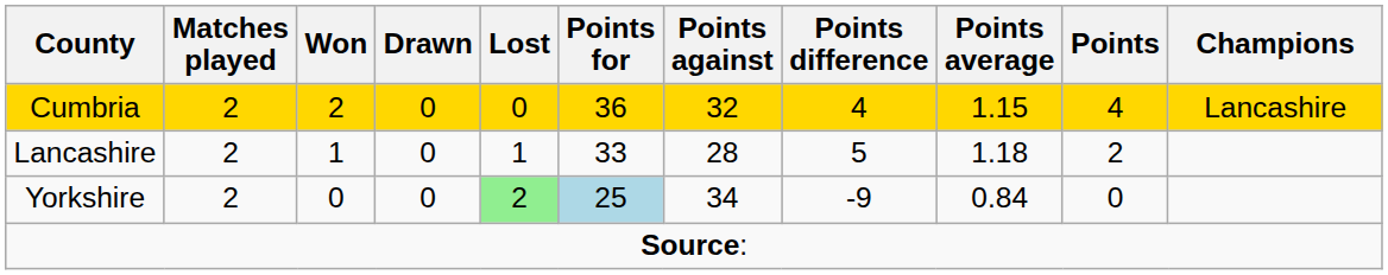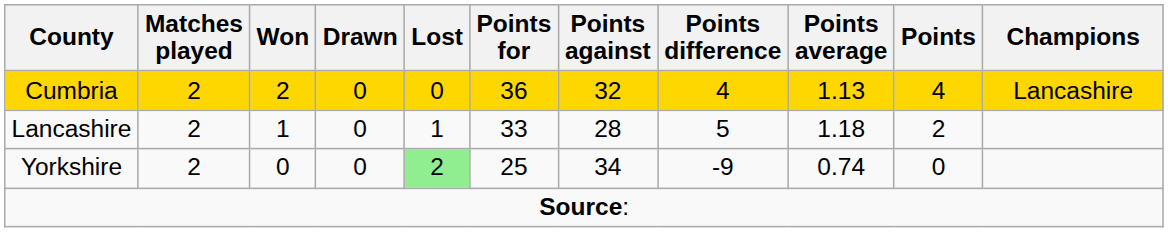Cumbria | Points average: 1.15 -> 1.13
Yorkshire | Points for: lightblue background -> no background
Yorkshire | Points average: 0.84 -> 0.74
